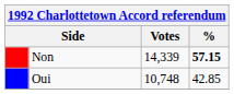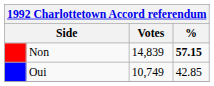Non | Votes: 14,339 -> 14,839
Oui | Votes: 10,748 -> 10,749
